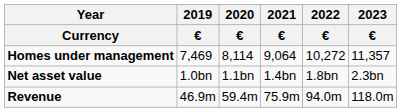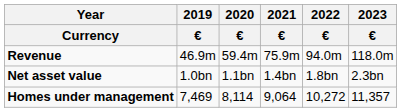rows swapped: Revenue <-> Homes under management
